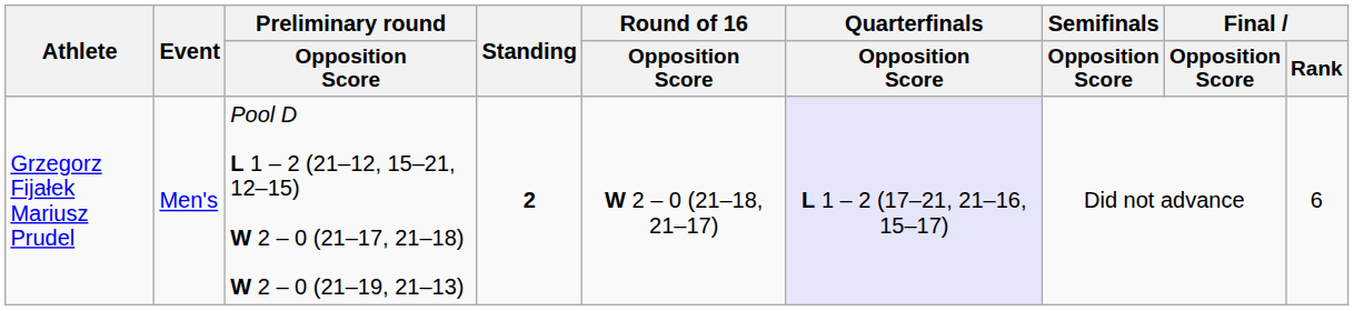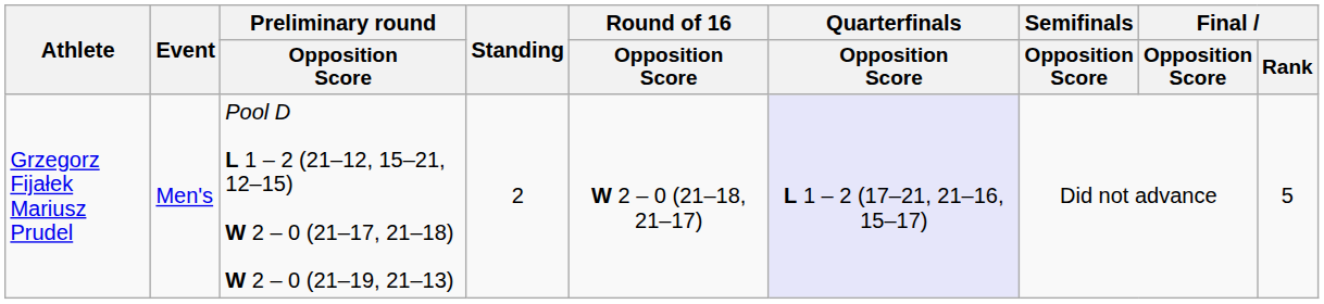Grzegorz Fijałek Mariusz Prudel | Standing: bold -> normal
Grzegorz Fijałek Mariusz Prudel | Final / Rank: 6 -> 5
